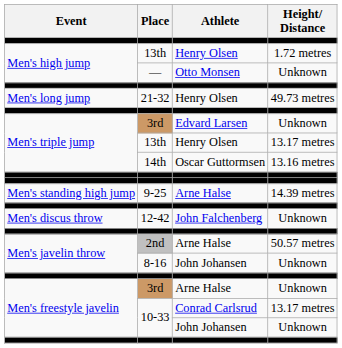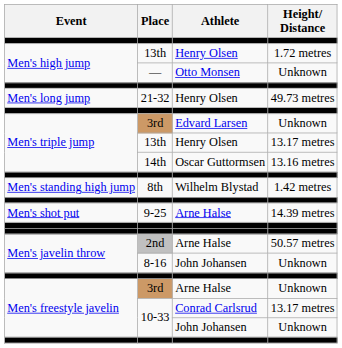+ row: Men's standing high jump | 8th | Wilhelm Blystad | 1.42 metres
9-25 | Event: Men's standing high jump -> Men's shot put
- row: Men's discus throw | 12-42 | John Falchenberg | Unknown
